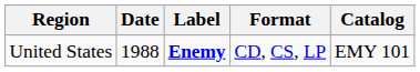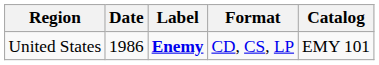United States | Date: 1988 -> 1986
